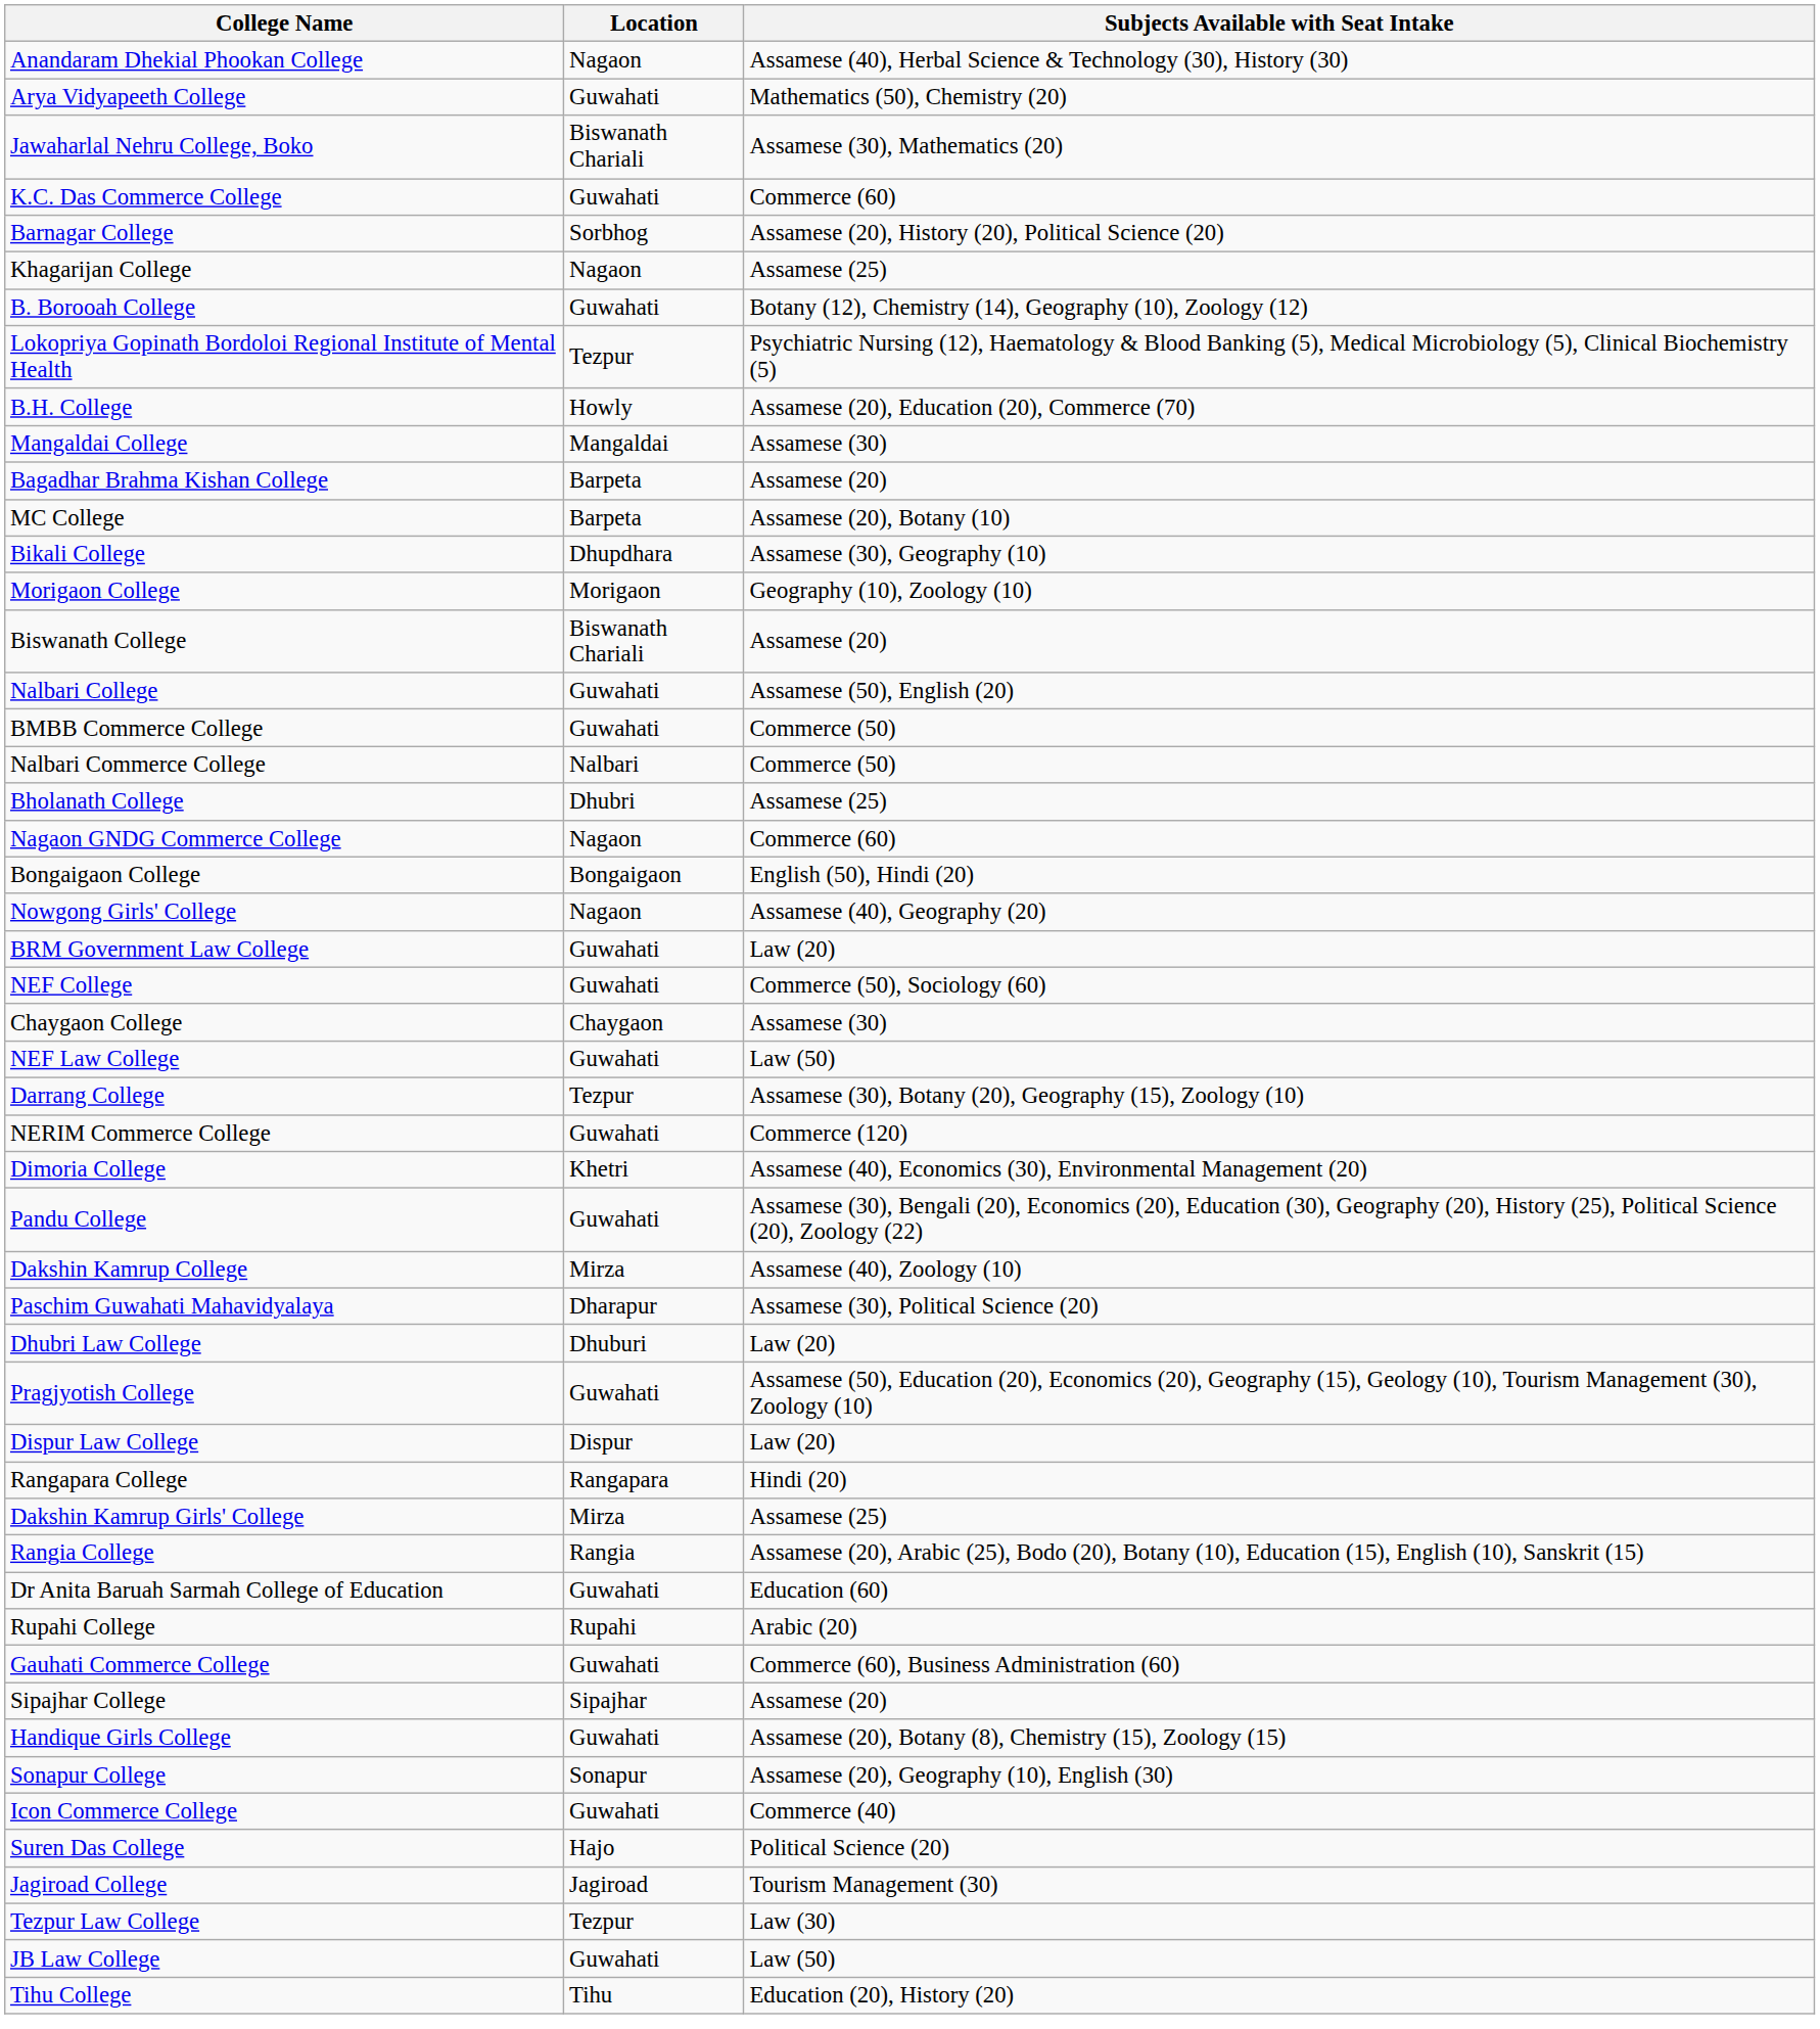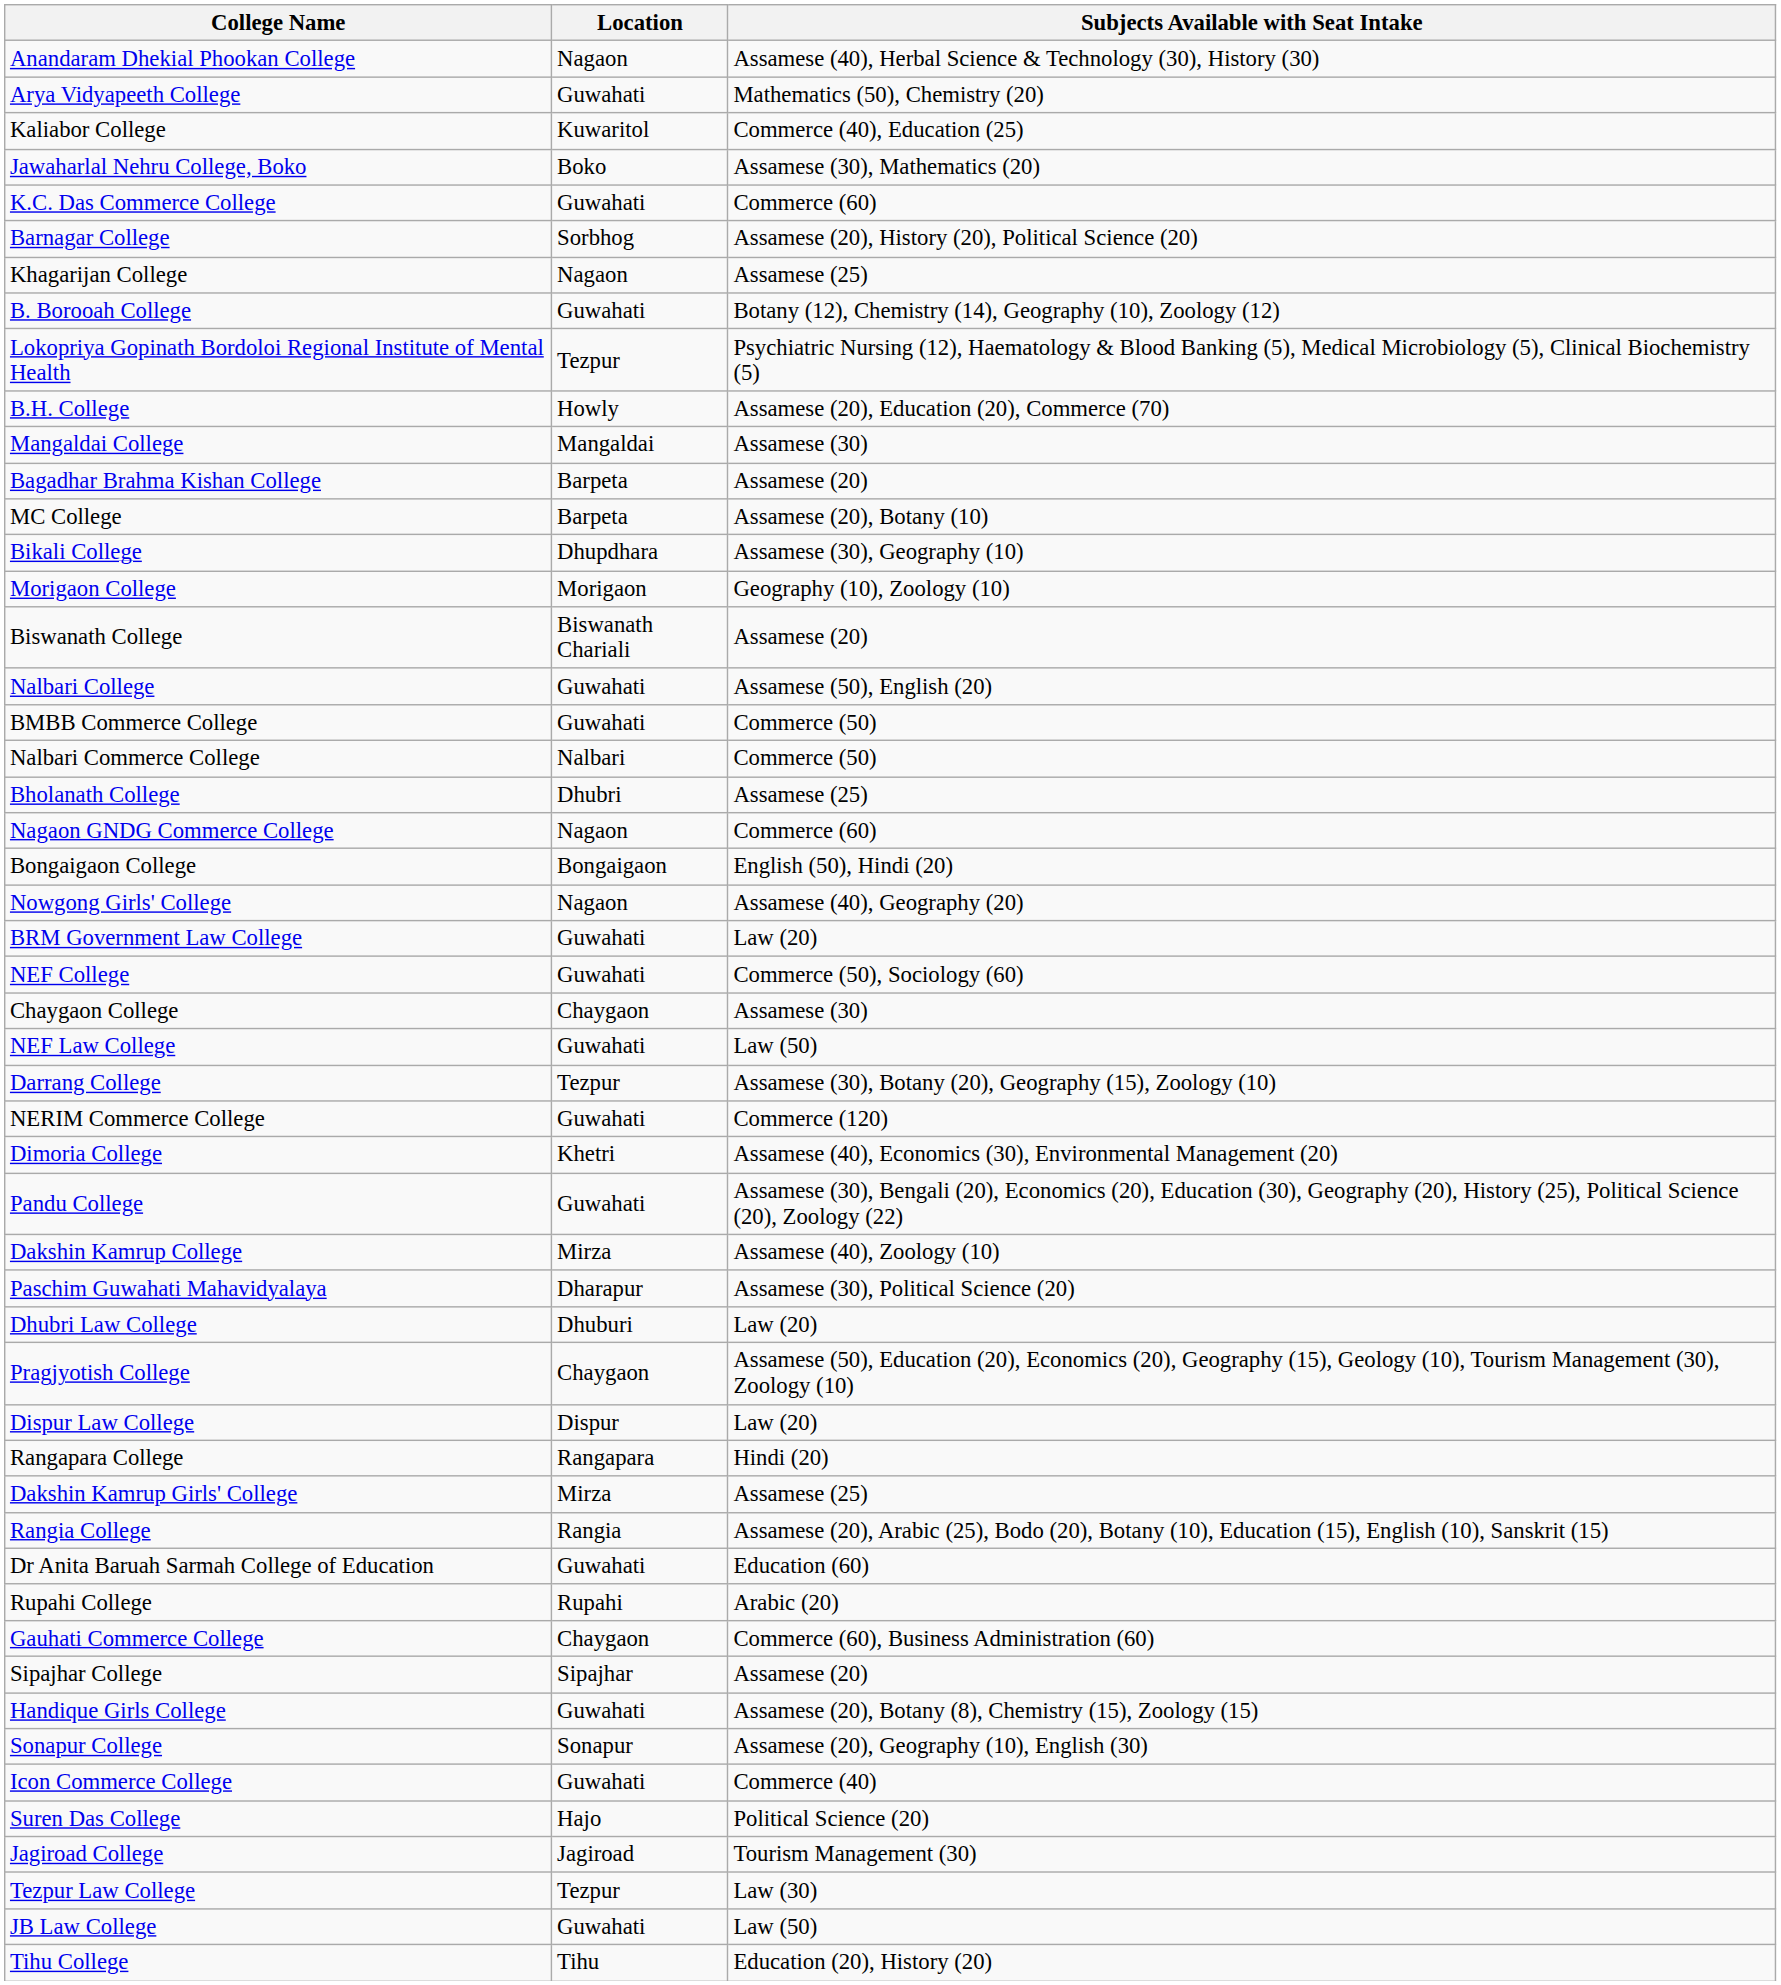+ row: Kaliabor College | Kuwaritol | Commerce (40), Education (25)
Jawaharlal Nehru College, Boko | Location: Biswanath Chariali -> Boko
Pragjyotish College | Location: Guwahati -> Chaygaon
Gauhati Commerce College | Location: Guwahati -> Chaygaon
